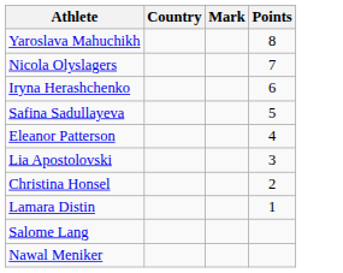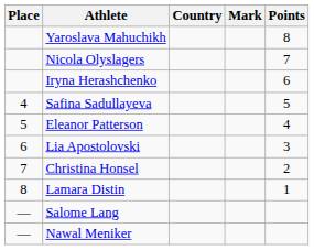+ column: Place | 4 | 5 | 6 | 7 | 8 | — | —
